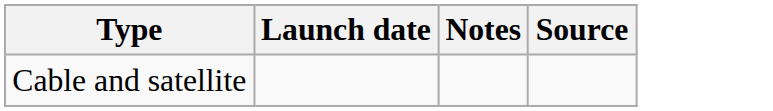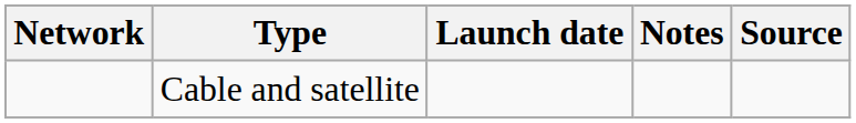+ column: Network
